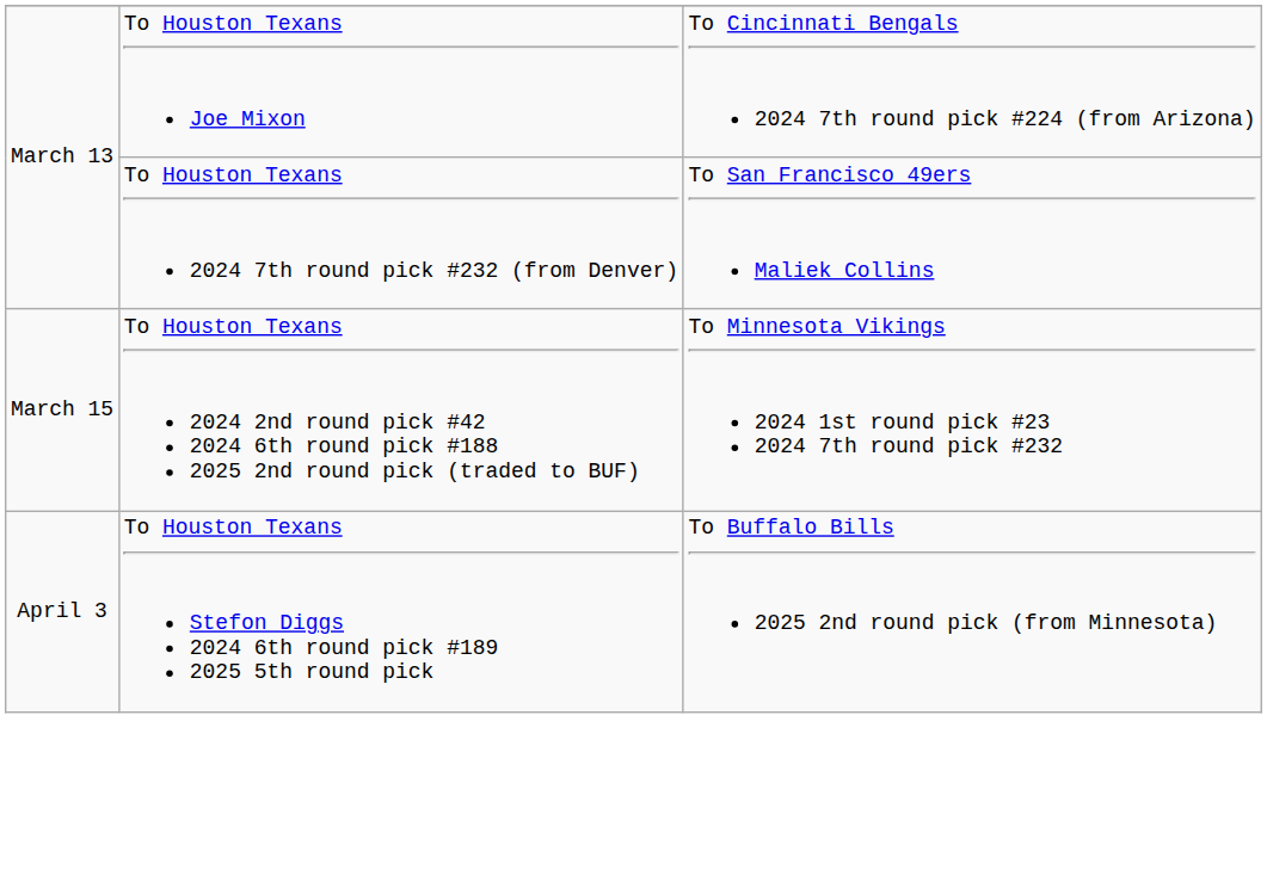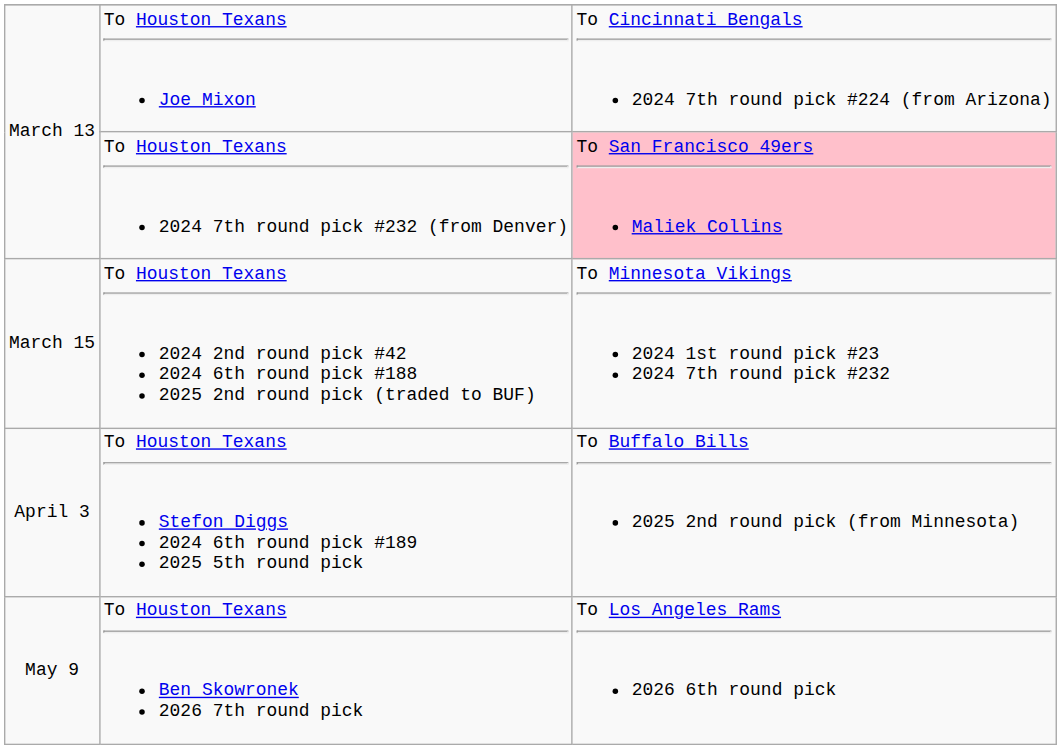To Houston Texans 2024 7th round pick #232 (from Denver) | column 3: no background -> pink background
+ row: May 9 | To Houston Texans Ben Skowronek 2026 7th round pick | To Los Angeles Rams 2026 6th round pick
